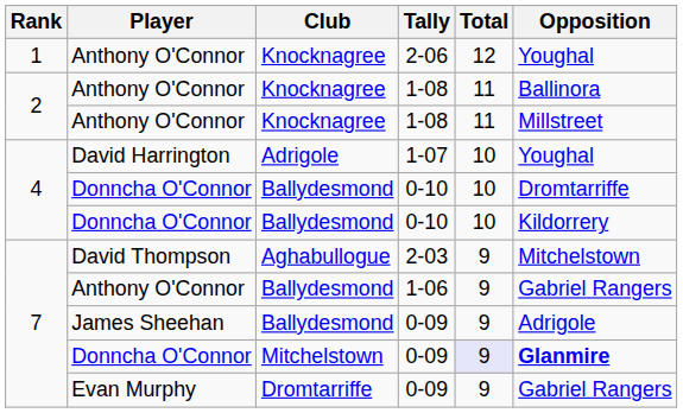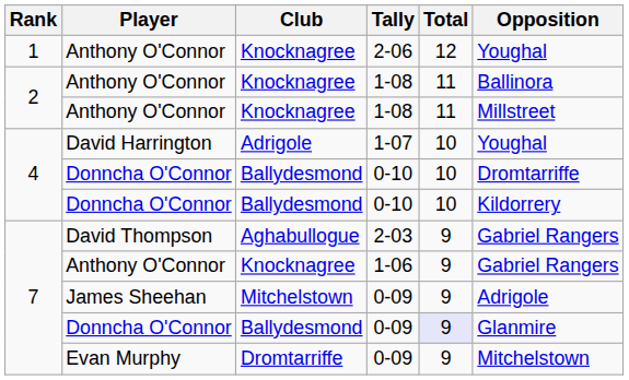2-03 | Opposition: Mitchelstown -> Gabriel Rangers
1-06 | Club: Ballydesmond -> Knocknagree
James Sheehan / 0-09 | Club: Ballydesmond -> Mitchelstown
Donncha O'Connor / 0-09 | Club: Mitchelstown -> Ballydesmond
Donncha O'Connor / 0-09 | Opposition: bold -> normal
Evan Murphy / 0-09 | Opposition: Gabriel Rangers -> Mitchelstown
